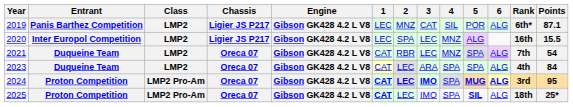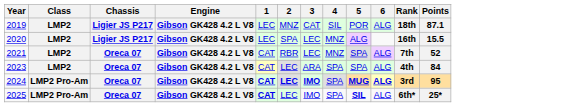- column: Entrant | Panis Barthez Competition | Inter Europol Competition | Duqueine Team | Duqueine Team | Proton Competition | Proton Competition
2019 | Rank: 6th* -> 18th
2021 | Points: 54 -> 52
2025 | Rank: 18th -> 6th*
